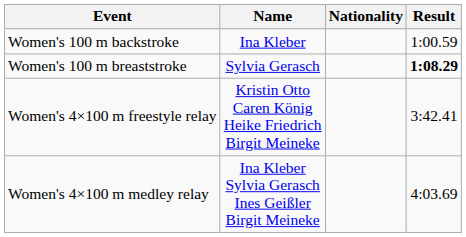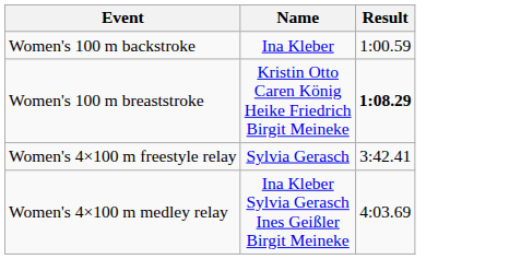- column: Nationality
Women's 100 m breaststroke | Name: Sylvia Gerasch -> Kristin Otto Caren König Heike Friedrich Birgit Meineke
Women's 4×100 m freestyle relay | Name: Kristin Otto Caren König Heike Friedrich Birgit Meineke -> Sylvia Gerasch
